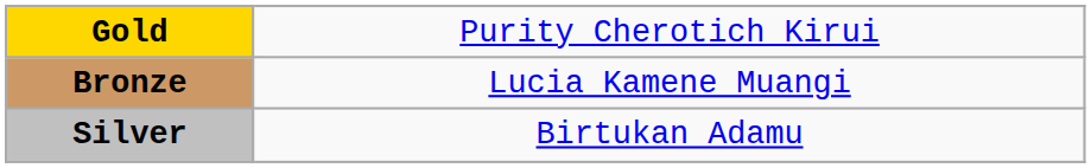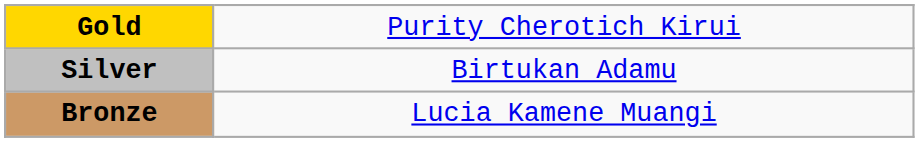rows swapped: Silver <-> Bronze
